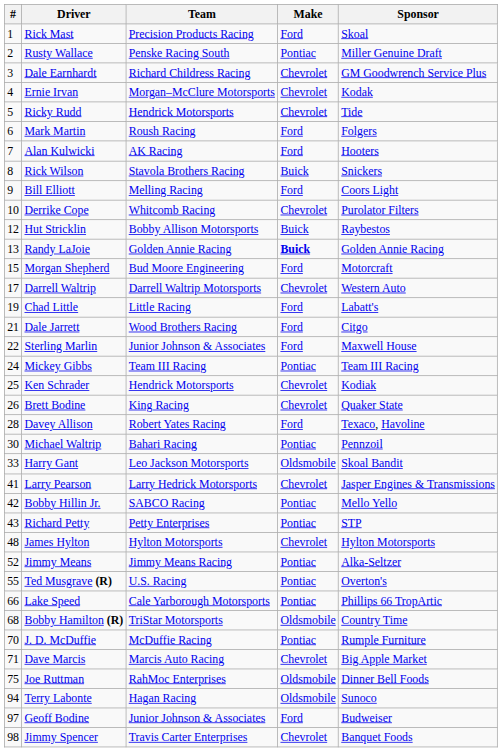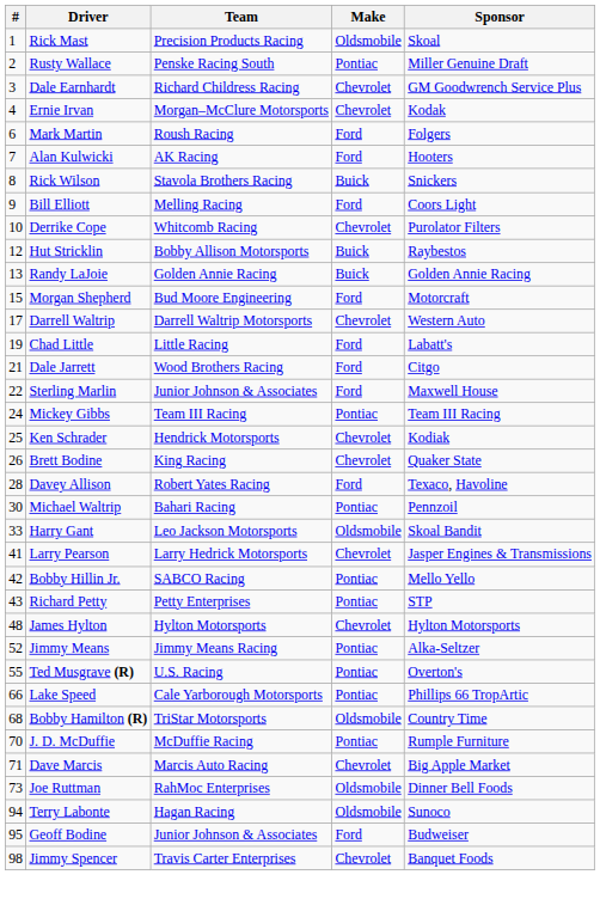Rick Mast | Make: Ford -> Oldsmobile
- row: 5 | Ricky Rudd | Hendrick Motorsports | Chevrolet | Tide
Randy LaJoie | Make: bold -> normal
Joe Ruttman | #: 75 -> 73
Geoff Bodine | #: 97 -> 95
